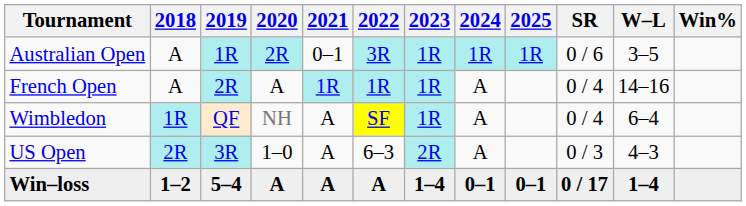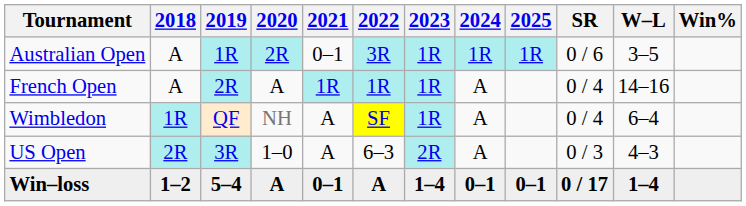Win–loss | 2021: A -> 0–1
